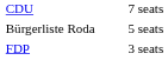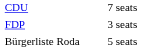rows swapped: Bürgerliste Roda <-> FDP
